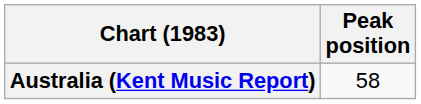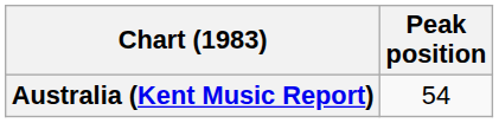Australia (Kent Music Report) | Peak position: 58 -> 54
